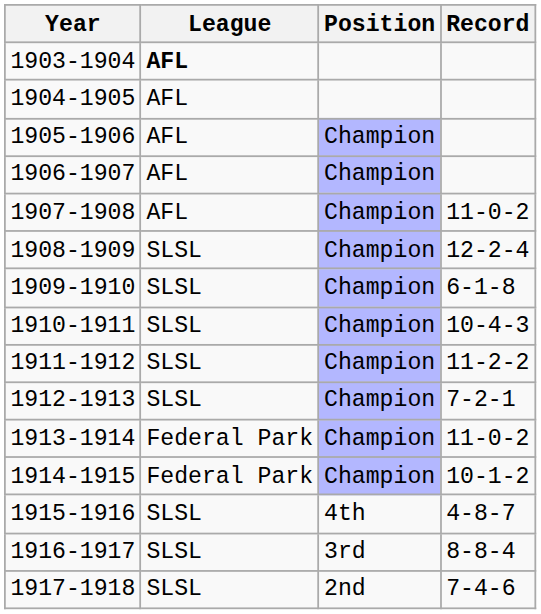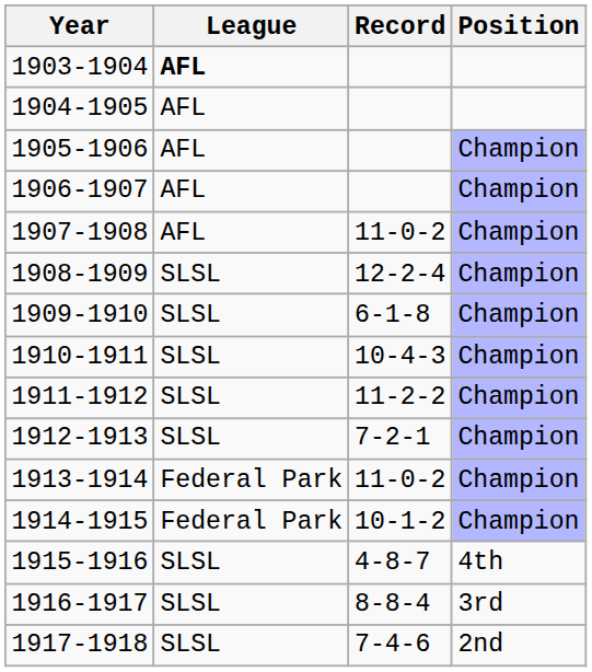columns swapped: Record <-> Position
